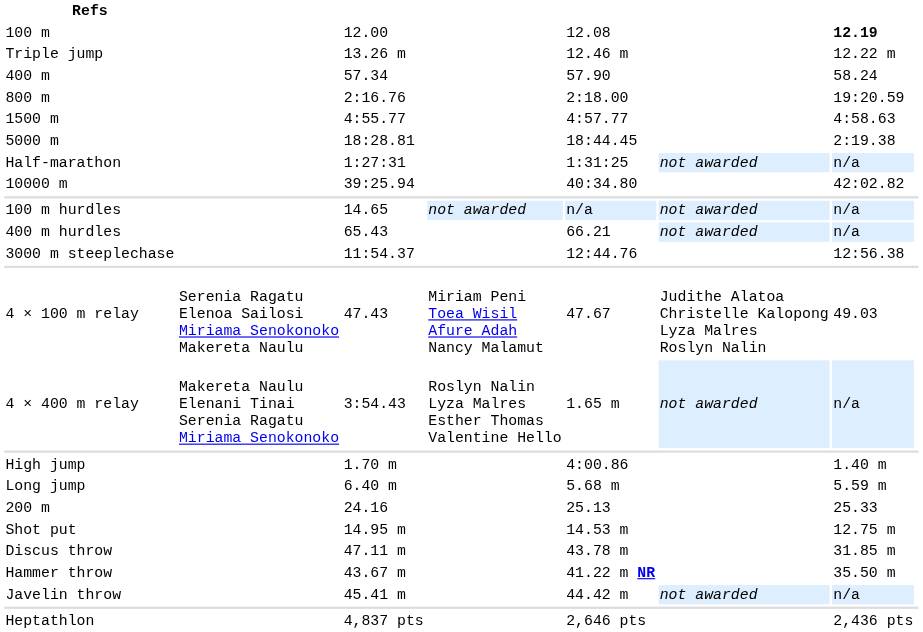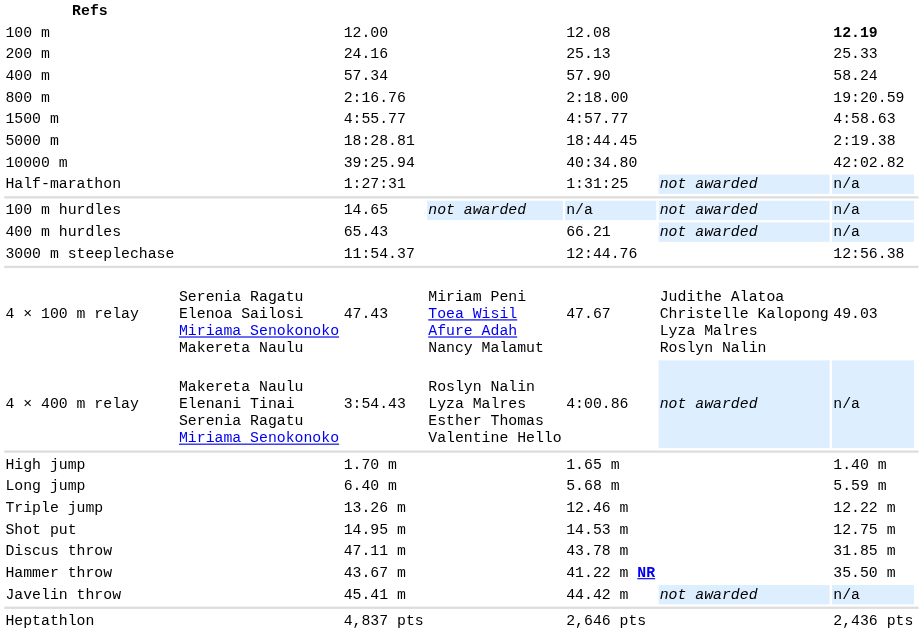rows swapped: 200 m <-> Triple jump
rows swapped: 10000 m <-> Half-marathon
4 × 400 m relay | column 5: 1.65 m -> 4:00.86
High jump | column 5: 4:00.86 -> 1.65 m
